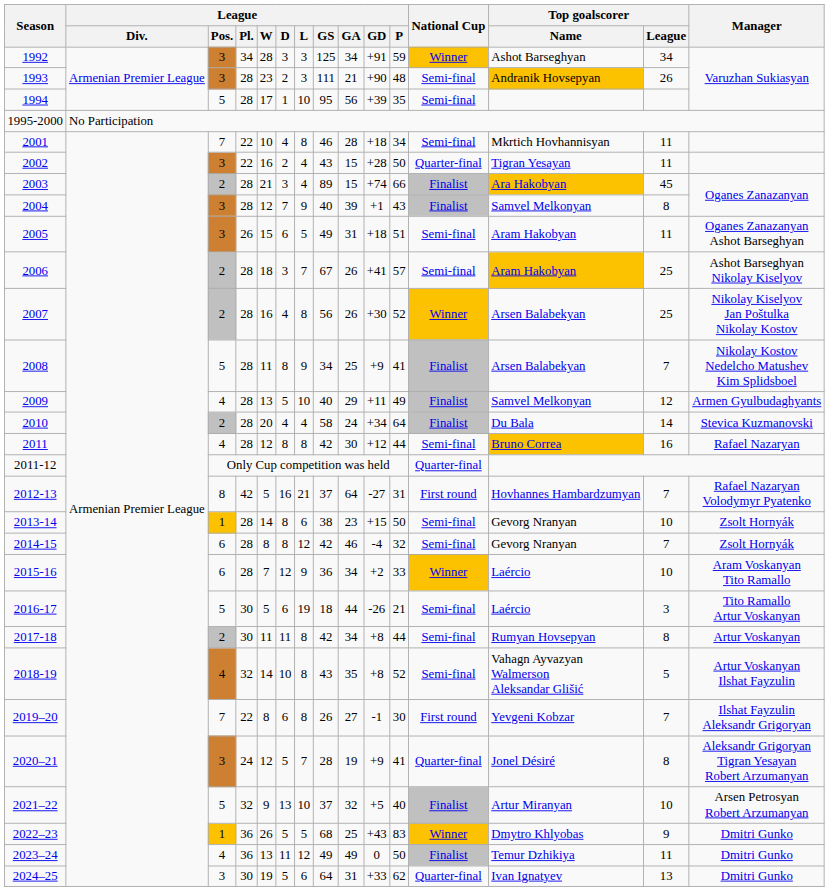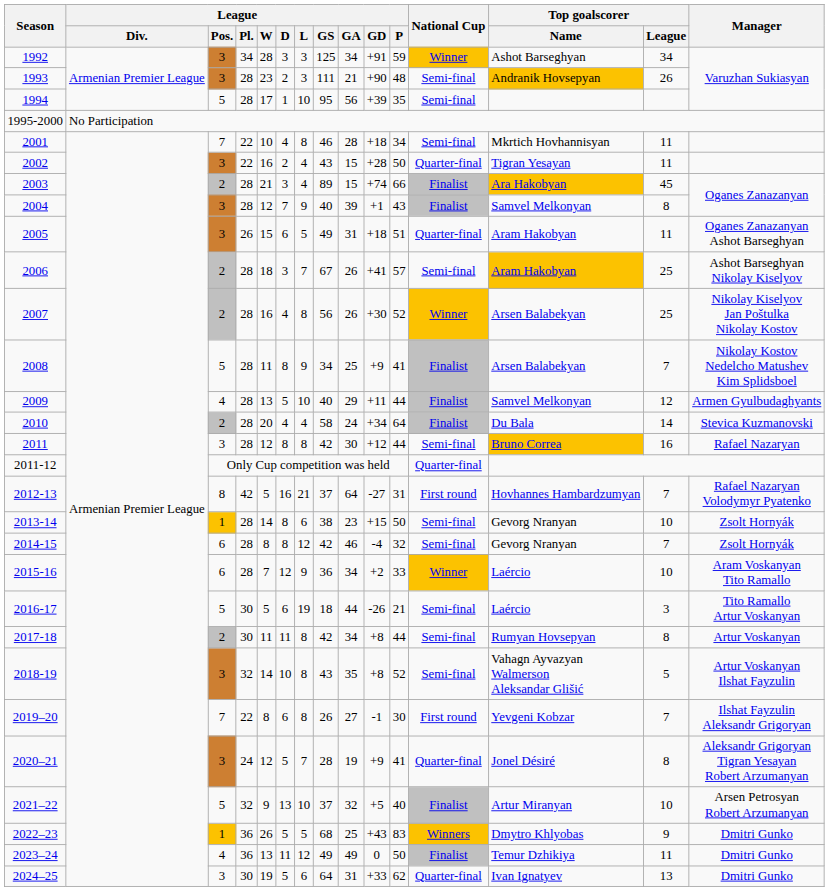2005 | National Cup: Semi-final -> Quarter-final
2009 | League / P: 49 -> 44
2011 | League / Pos.: 4 -> 3
2018-19 | League / Pos.: 4 -> 3
2022–23 | National Cup: Winner -> Winners
